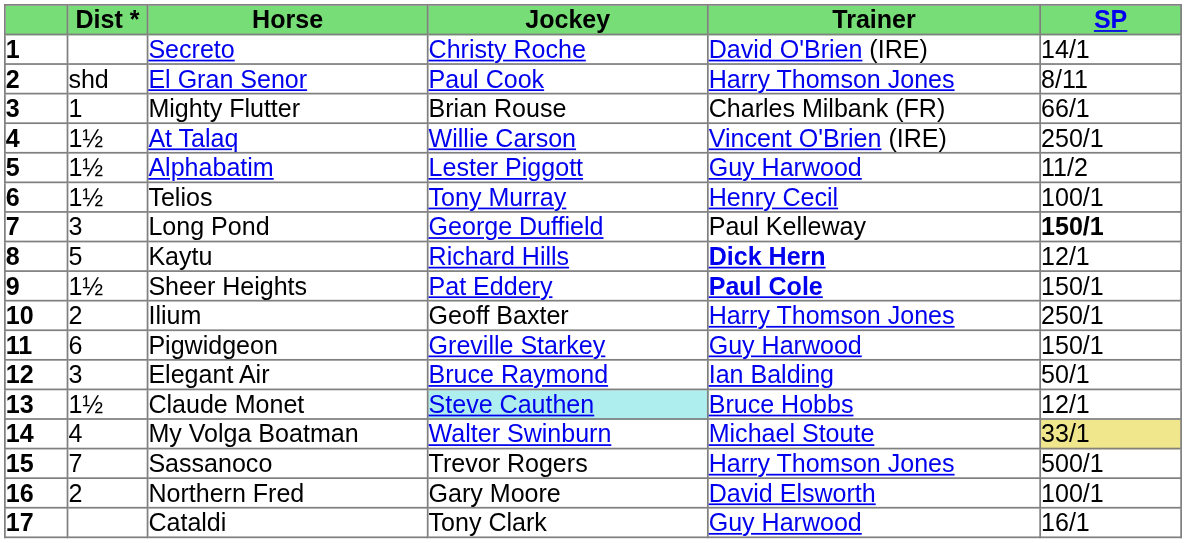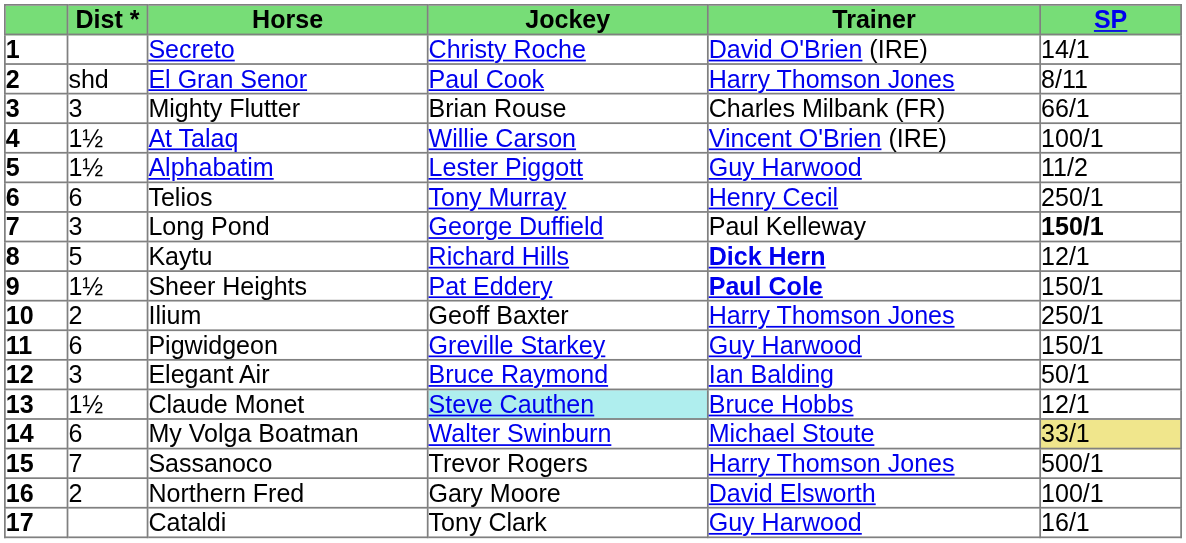Mighty Flutter | Dist *: 1 -> 3
At Talaq | SP: 250/1 -> 100/1
Telios | Dist *: 1½ -> 6
Telios | SP: 100/1 -> 250/1
My Volga Boatman | Dist *: 4 -> 6
